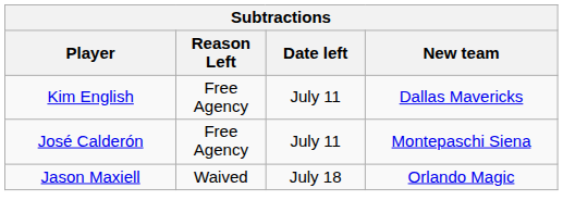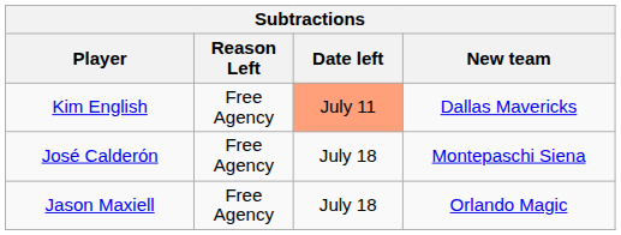Kim English | Date left: no background -> lightsalmon background
José Calderón | Date left: July 11 -> July 18
Jason Maxiell | Reason Left: Waived -> Free Agency
